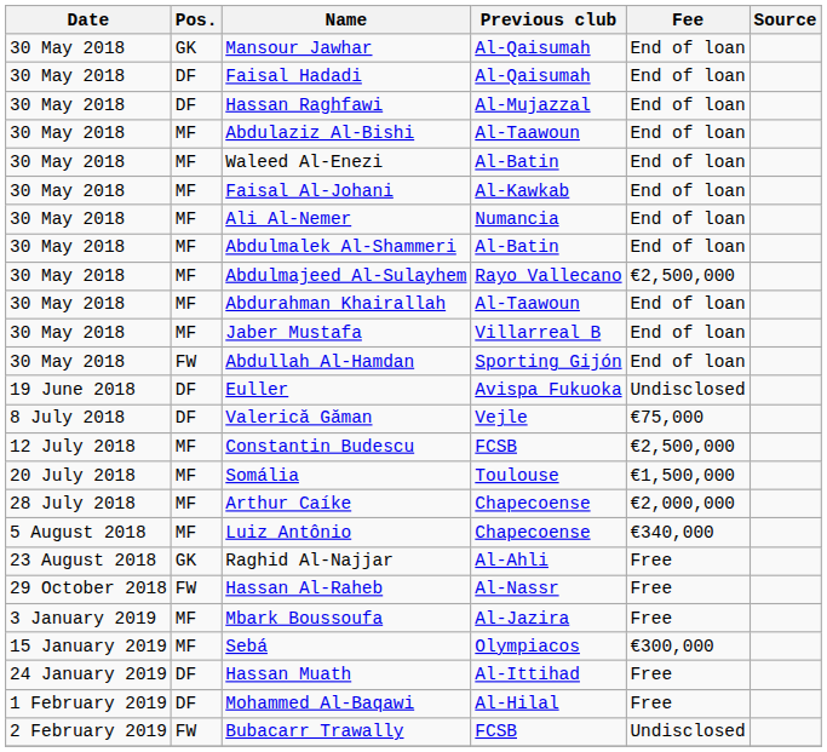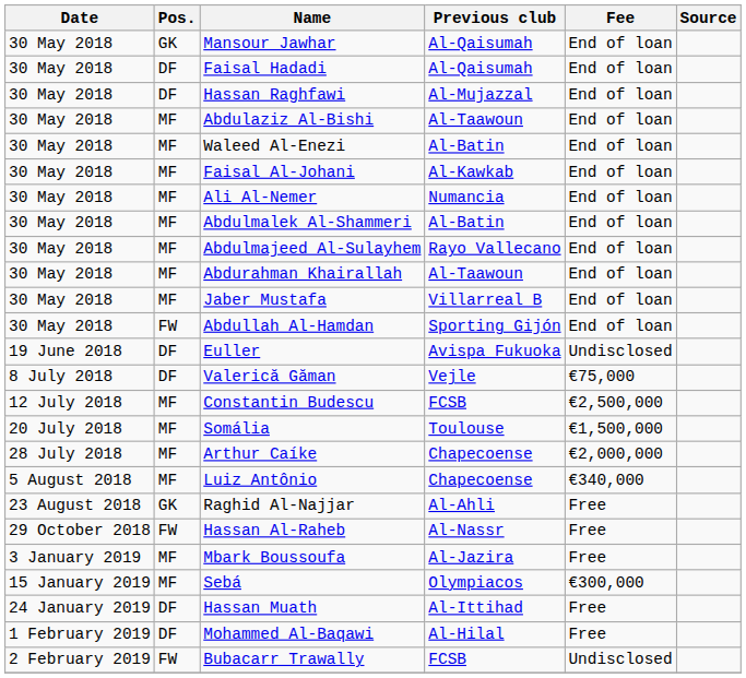Abdulmajeed Al-Sulayhem | Fee: €2,500,000 -> End of loan
